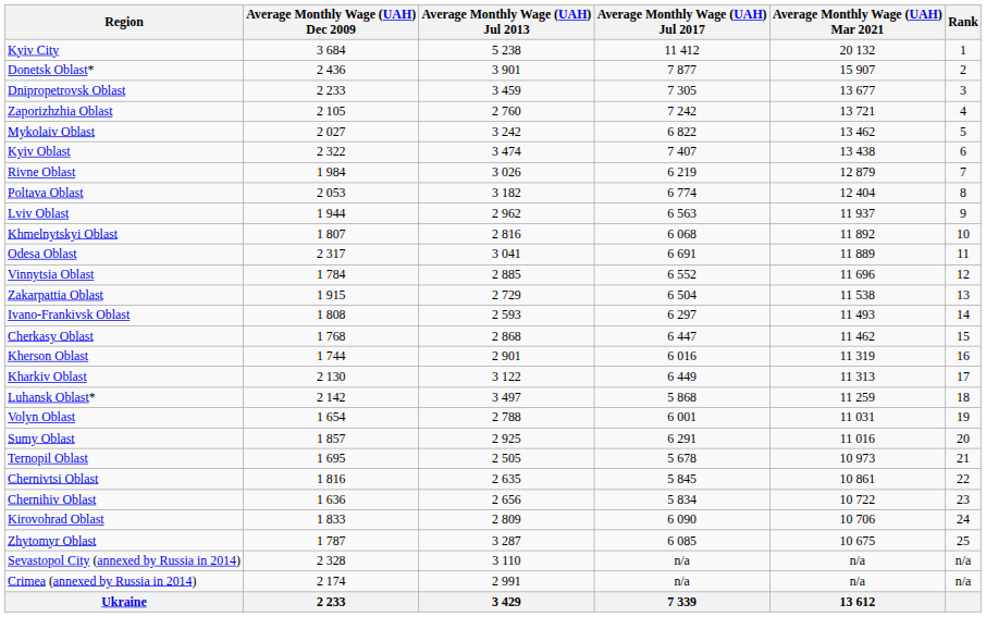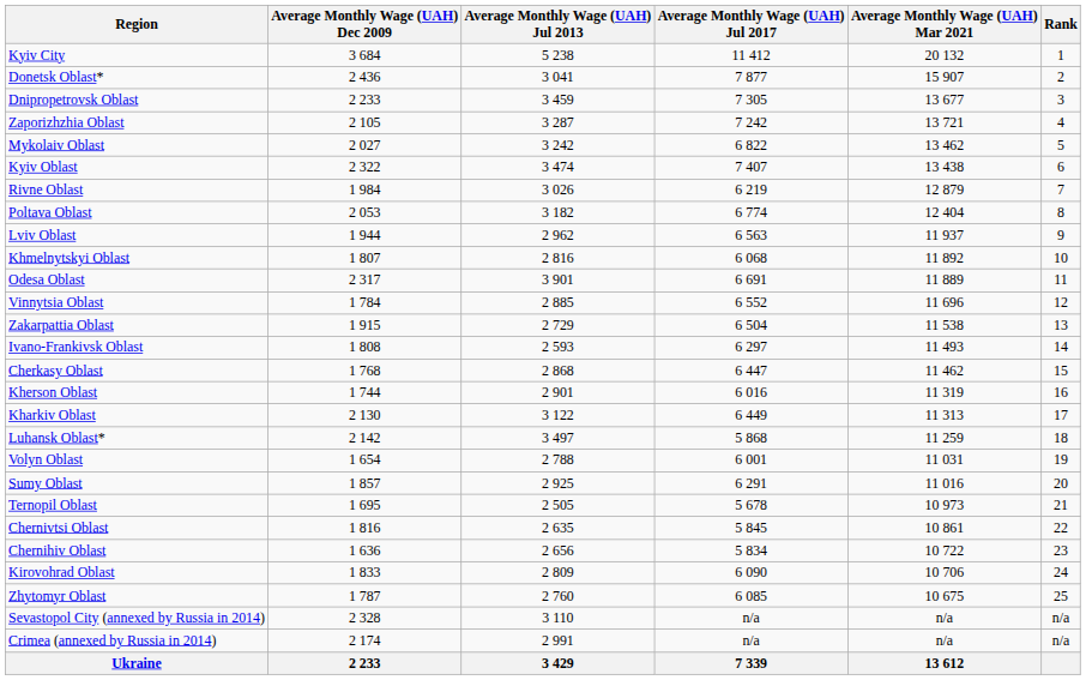Donetsk Oblast* | Average Monthly Wage (UAH) Jul 2013: 3 901 -> 3 041
Zaporizhzhia Oblast | Average Monthly Wage (UAH) Jul 2013: 2 760 -> 3 287
Odesa Oblast | Average Monthly Wage (UAH) Jul 2013: 3 041 -> 3 901
Zhytomyr Oblast | Average Monthly Wage (UAH) Jul 2013: 3 287 -> 2 760
